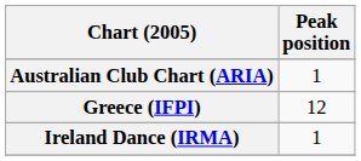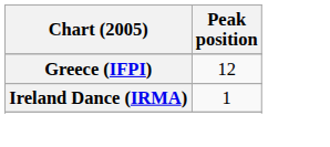- row: Australian Club Chart (ARIA) | 1
